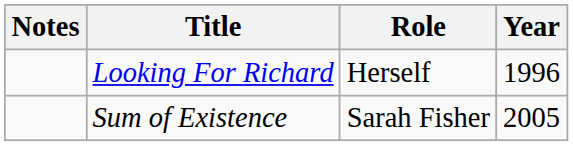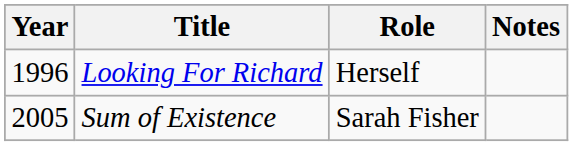columns swapped: Year <-> Notes
